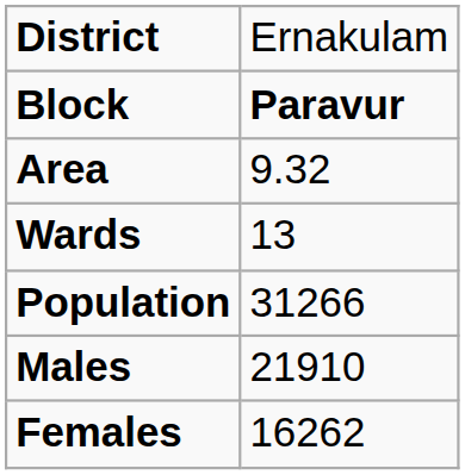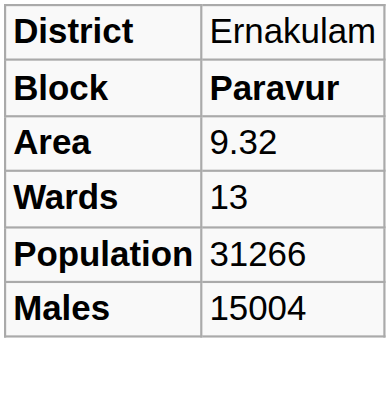Males | column 2: 21910 -> 15004
- row: Females | 16262
